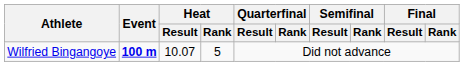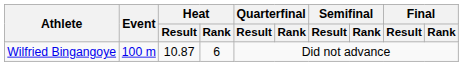Wilfried Bingangoye | Event: bold -> normal
Wilfried Bingangoye | Heat / Result: 10.07 -> 10.87
Wilfried Bingangoye | Heat / Rank: 5 -> 6
